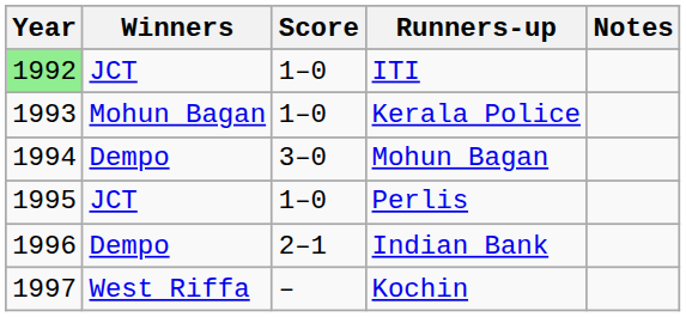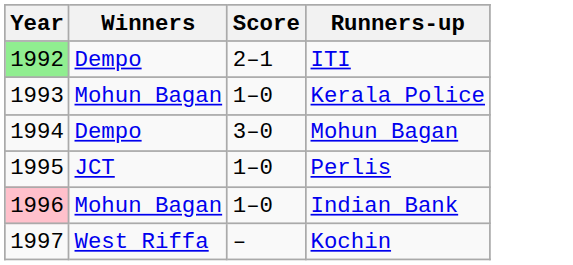- column: Notes
ITI | Winners: JCT -> Dempo
ITI | Score: 1–0 -> 2–1
Indian Bank | Year: no background -> pink background
Indian Bank | Winners: Dempo -> Mohun Bagan
Indian Bank | Score: 2–1 -> 1–0
